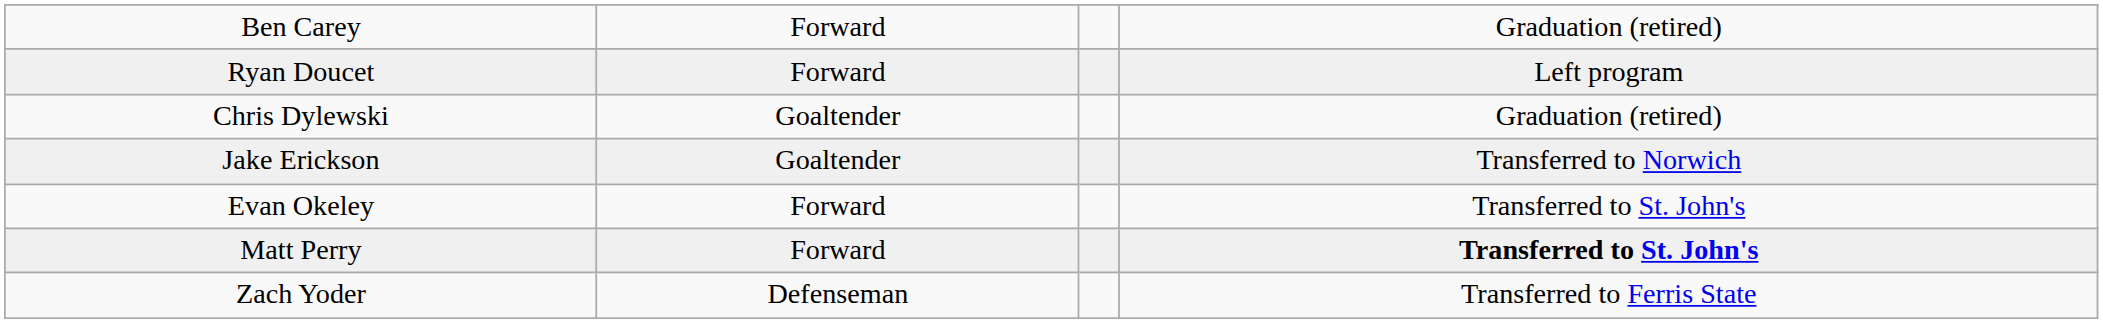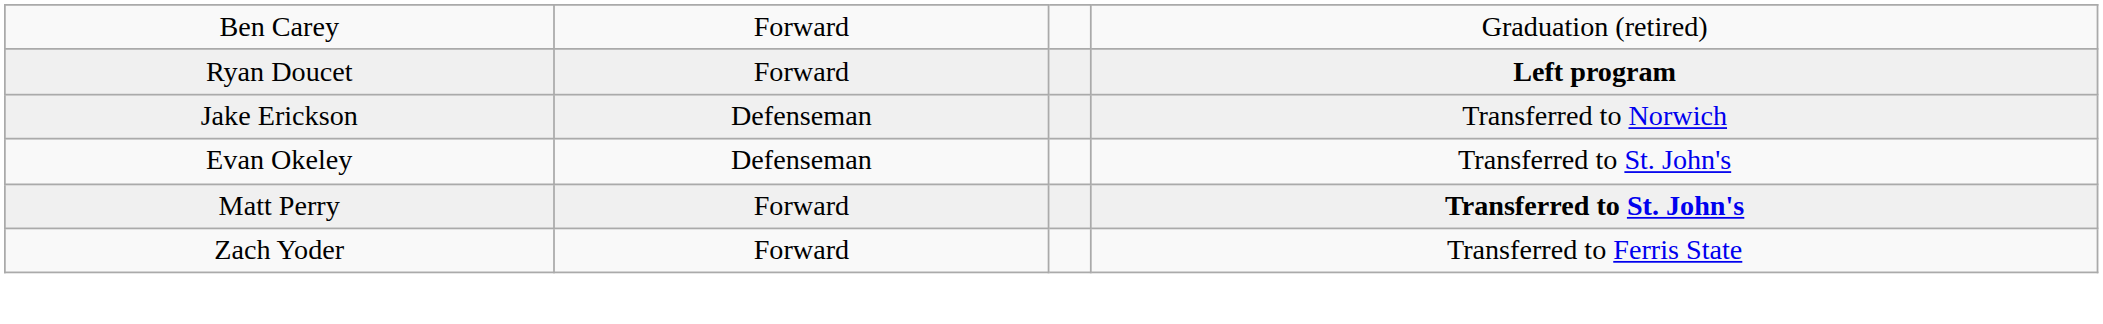Ryan Doucet | column 4: normal -> bold
- row: Chris Dylewski | Goaltender | Graduation (retired)
Jake Erickson | column 2: Goaltender -> Defenseman
Evan Okeley | column 2: Forward -> Defenseman
Zach Yoder | column 2: Defenseman -> Forward
